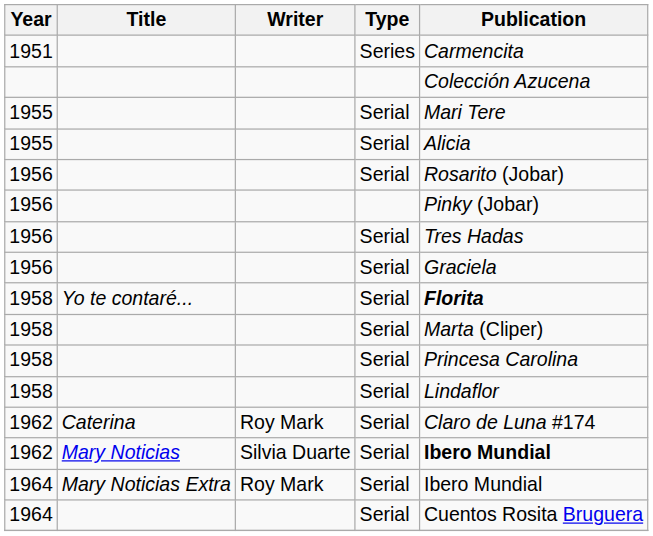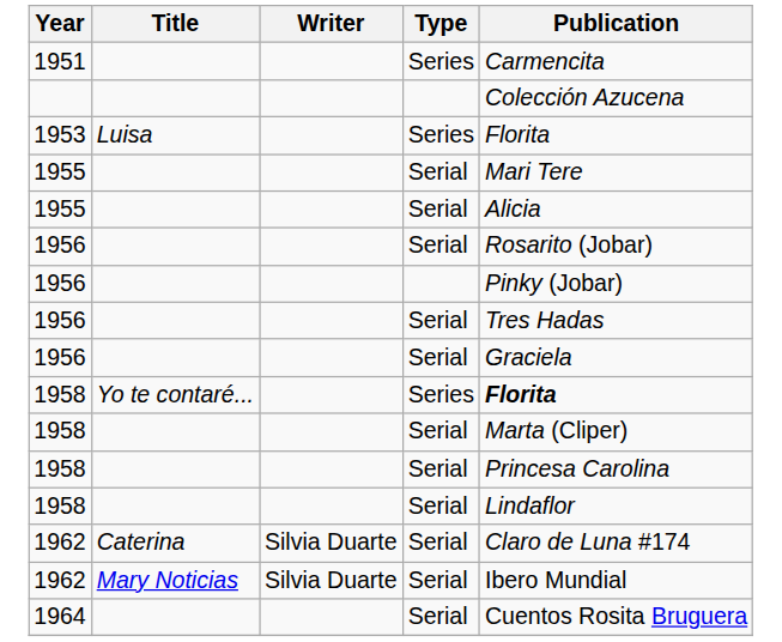+ row: 1953 | Luisa | Series | Florita
1958 / Yo te contaré... | Type: Serial -> Series
1962 / Caterina | Writer: Roy Mark -> Silvia Duarte
1962 / Mary Noticias | Publication: bold -> normal
- row: 1964 | Mary Noticias Extra | Roy Mark | Serial | Ibero Mundial
